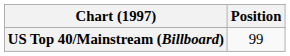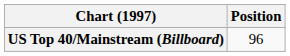US Top 40/Mainstream (Billboard) | Position: 99 -> 96
